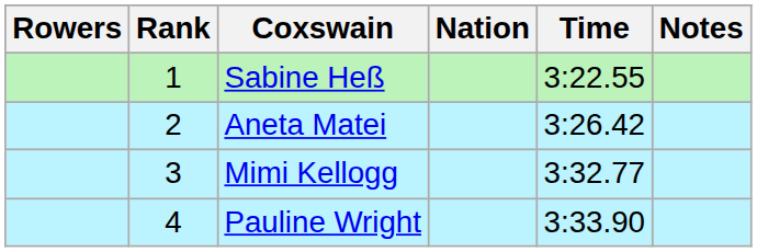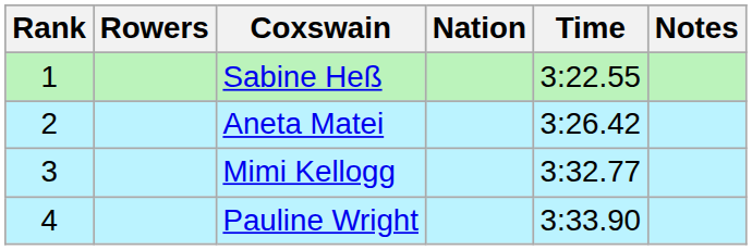columns swapped: Rank <-> Rowers
